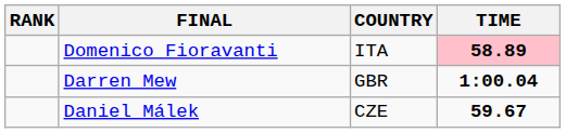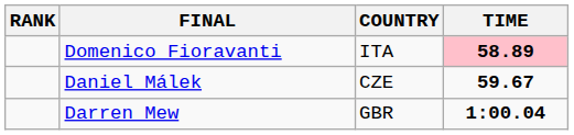rows swapped: Daniel Málek <-> Darren Mew
